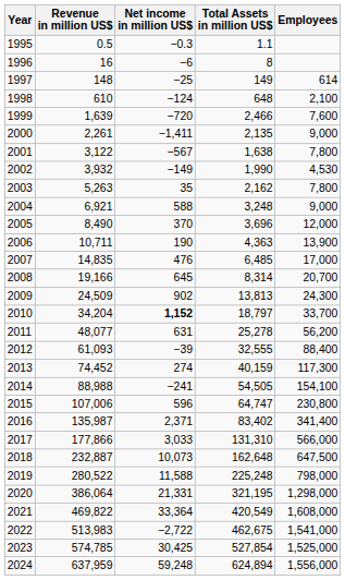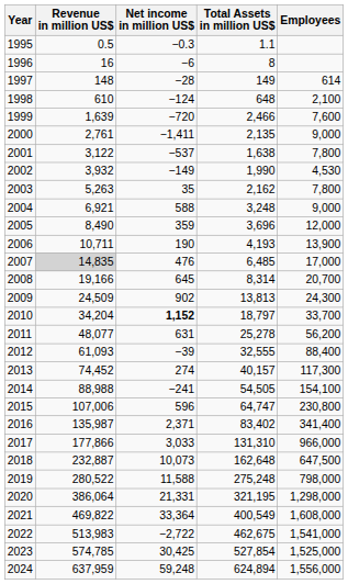1997 | Net income in million US$: −25 -> −28
2000 | Revenue in million US$: 2,261 -> 2,761
2001 | Net income in million US$: −567 -> −537
2005 | Net income in million US$: 370 -> 359
2006 | Total Assets in million US$: 4,363 -> 4,193
2007 | Revenue in million US$: no background -> lightgrey background
2013 | Total Assets in million US$: 40,159 -> 40,157
2017 | Employees: 566,000 -> 966,000
2019 | Total Assets in million US$: 225,248 -> 275,248
2021 | Total Assets in million US$: 420,549 -> 400,549
